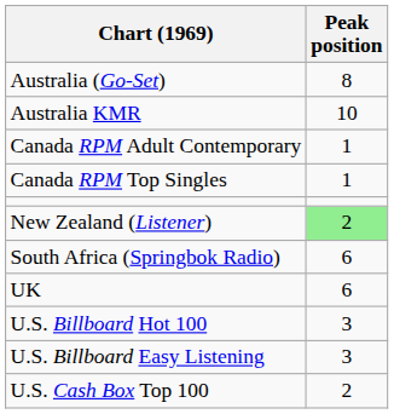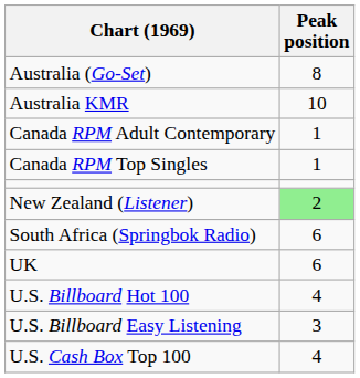U.S. Billboard Hot 100 | Peak position: 3 -> 4
U.S. Cash Box Top 100 | Peak position: 2 -> 4
